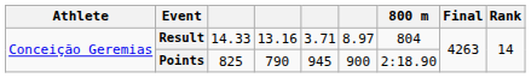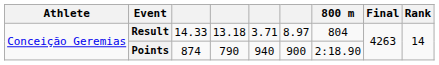Result | column 4: 13.16 -> 13.18
Points | column 3: 825 -> 874
Points | column 5: 945 -> 940
